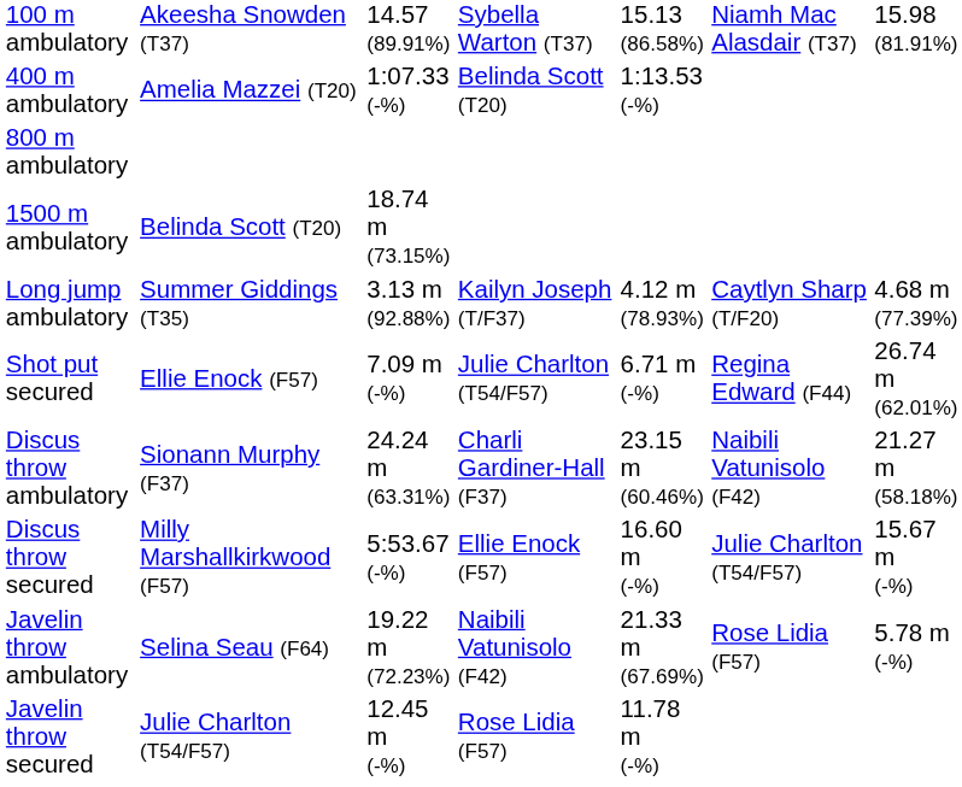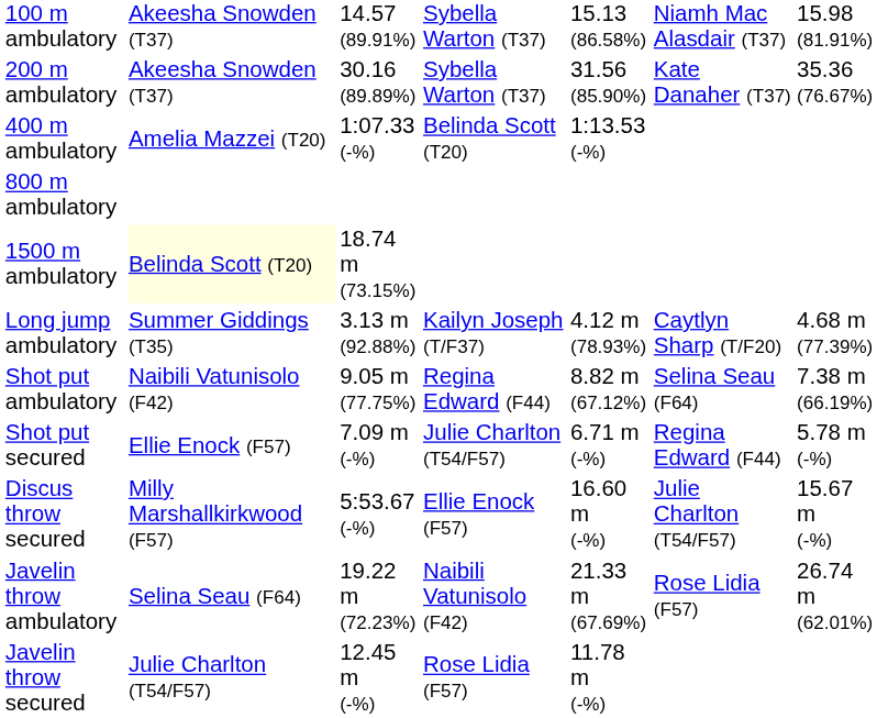+ row: 200 m ambulatory | Akeesha Snowden (T37) | 30.16 (89.89%) | Sybella Warton (T37) | 31.56 (85.90%) | Kate Danaher (T37) | 35.36 (76.67%)
1500 m ambulatory | column 2: no background -> lightyellow background
+ row: Shot put ambulatory | Naibili Vatunisolo (F42) | 9.05 m (77.75%) | Regina Edward (F44) | 8.82 m (67.12%) | Selina Seau (F64) | 7.38 m (66.19%)
Shot put secured | column 7: 26.74 m (62.01%) -> 5.78 m (-%)
- row: Discus throw ambulatory | Sionann Murphy (F37) | 24.24 m (63.31%) | Charli Gardiner-Hall (F37) | 23.15 m (60.46%) | Naibili Vatunisolo (F42) | 21.27 m (58.18%)
Javelin throw ambulatory | column 7: 5.78 m (-%) -> 26.74 m (62.01%)
